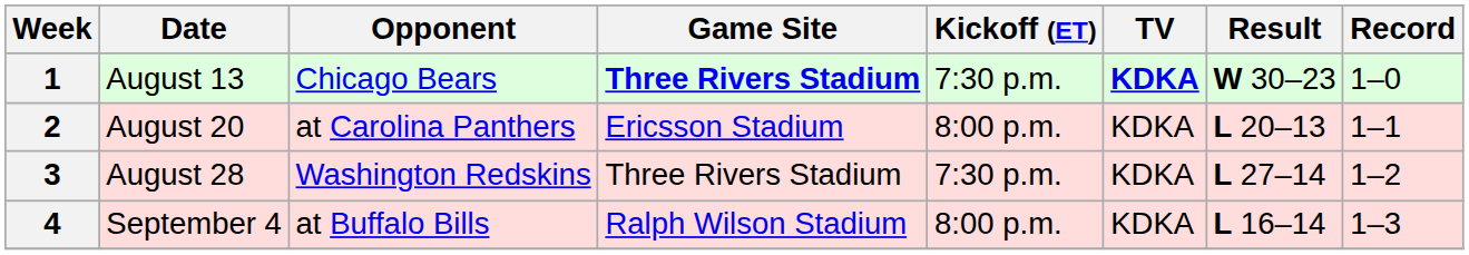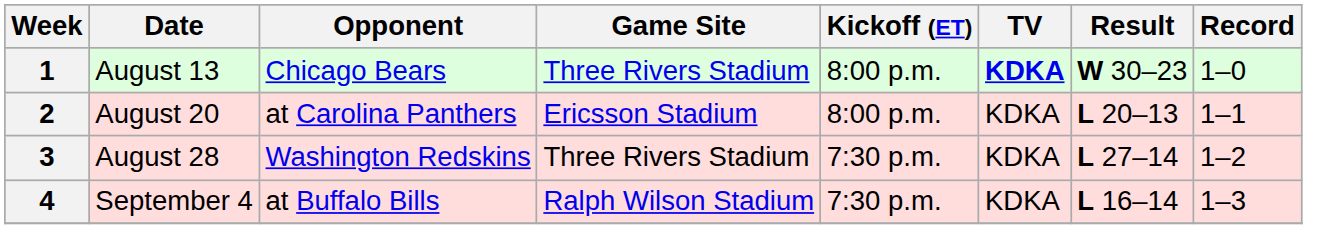1 | Game Site: bold -> normal
1 | Kickoff (ET): 7:30 p.m. -> 8:00 p.m.
4 | Kickoff (ET): 8:00 p.m. -> 7:30 p.m.
